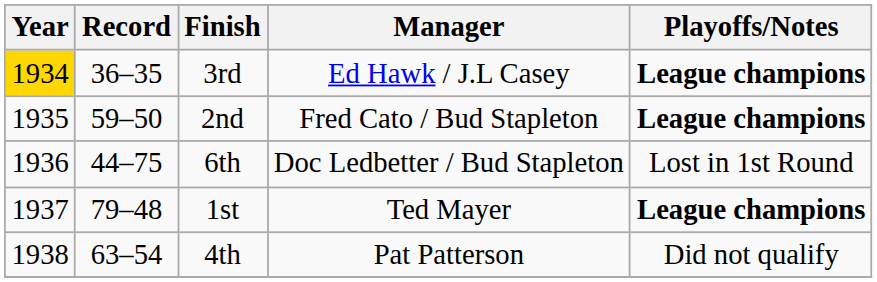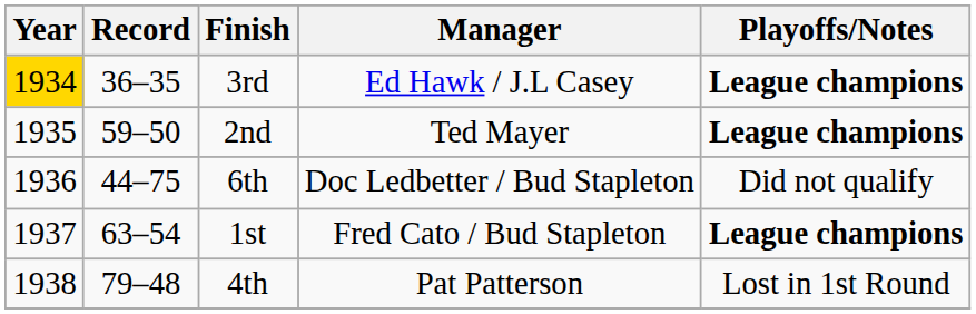2nd | Manager: Fred Cato / Bud Stapleton -> Ted Mayer
6th | Playoffs/Notes: Lost in 1st Round -> Did not qualify
1st | Record: 79–48 -> 63–54
1st | Manager: Ted Mayer -> Fred Cato / Bud Stapleton
4th | Record: 63–54 -> 79–48
4th | Playoffs/Notes: Did not qualify -> Lost in 1st Round
